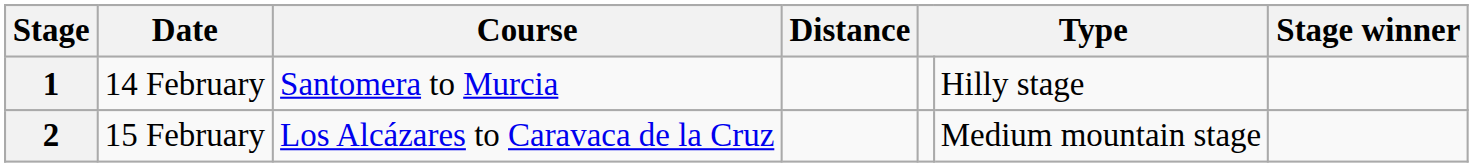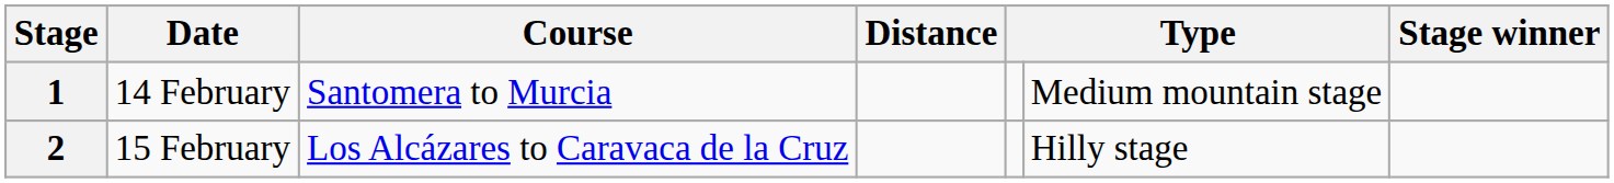1 | column 6: Hilly stage -> Medium mountain stage
2 | column 6: Medium mountain stage -> Hilly stage
